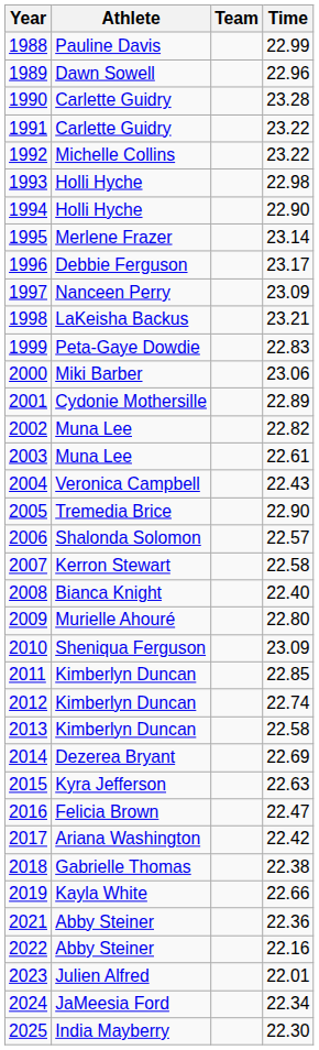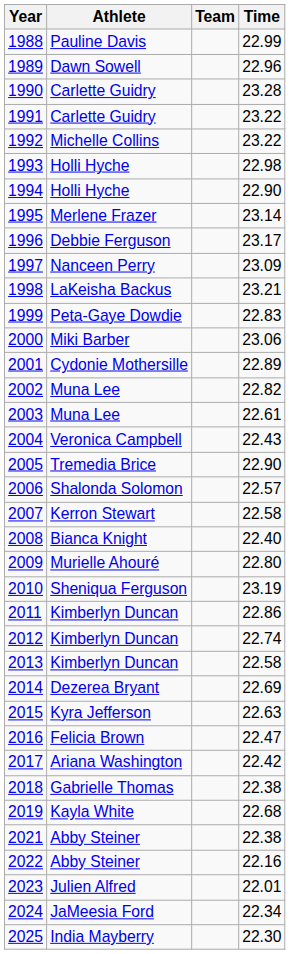2010 | Time: 23.09 -> 23.19
2011 | Time: 22.85 -> 22.86
2019 | Time: 22.66 -> 22.68
2021 | Time: 22.36 -> 22.38
